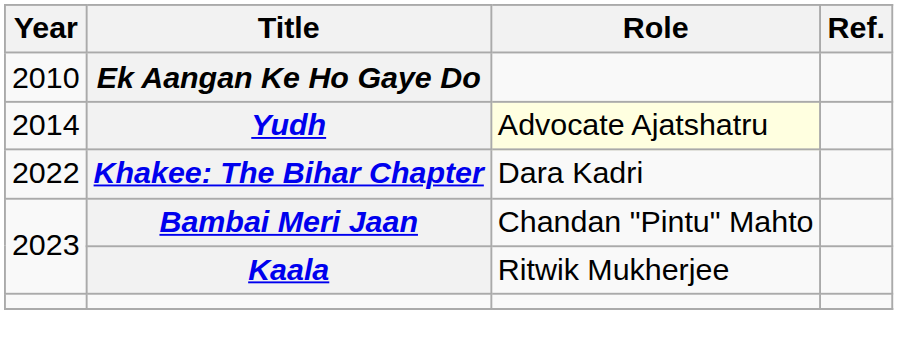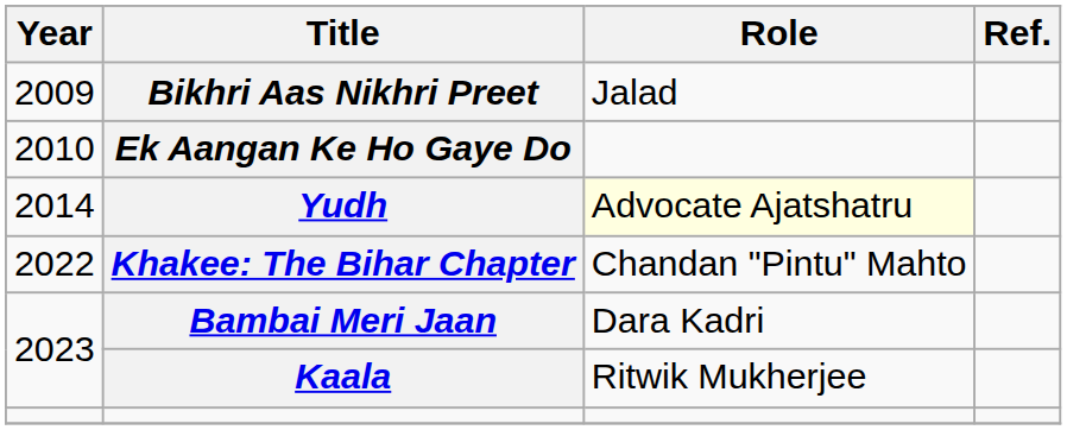+ row: 2009 | Bikhri Aas Nikhri Preet | Jalad
Khakee: The Bihar Chapter | Role: Dara Kadri -> Chandan "Pintu" Mahto
Bambai Meri Jaan | Role: Chandan "Pintu" Mahto -> Dara Kadri
